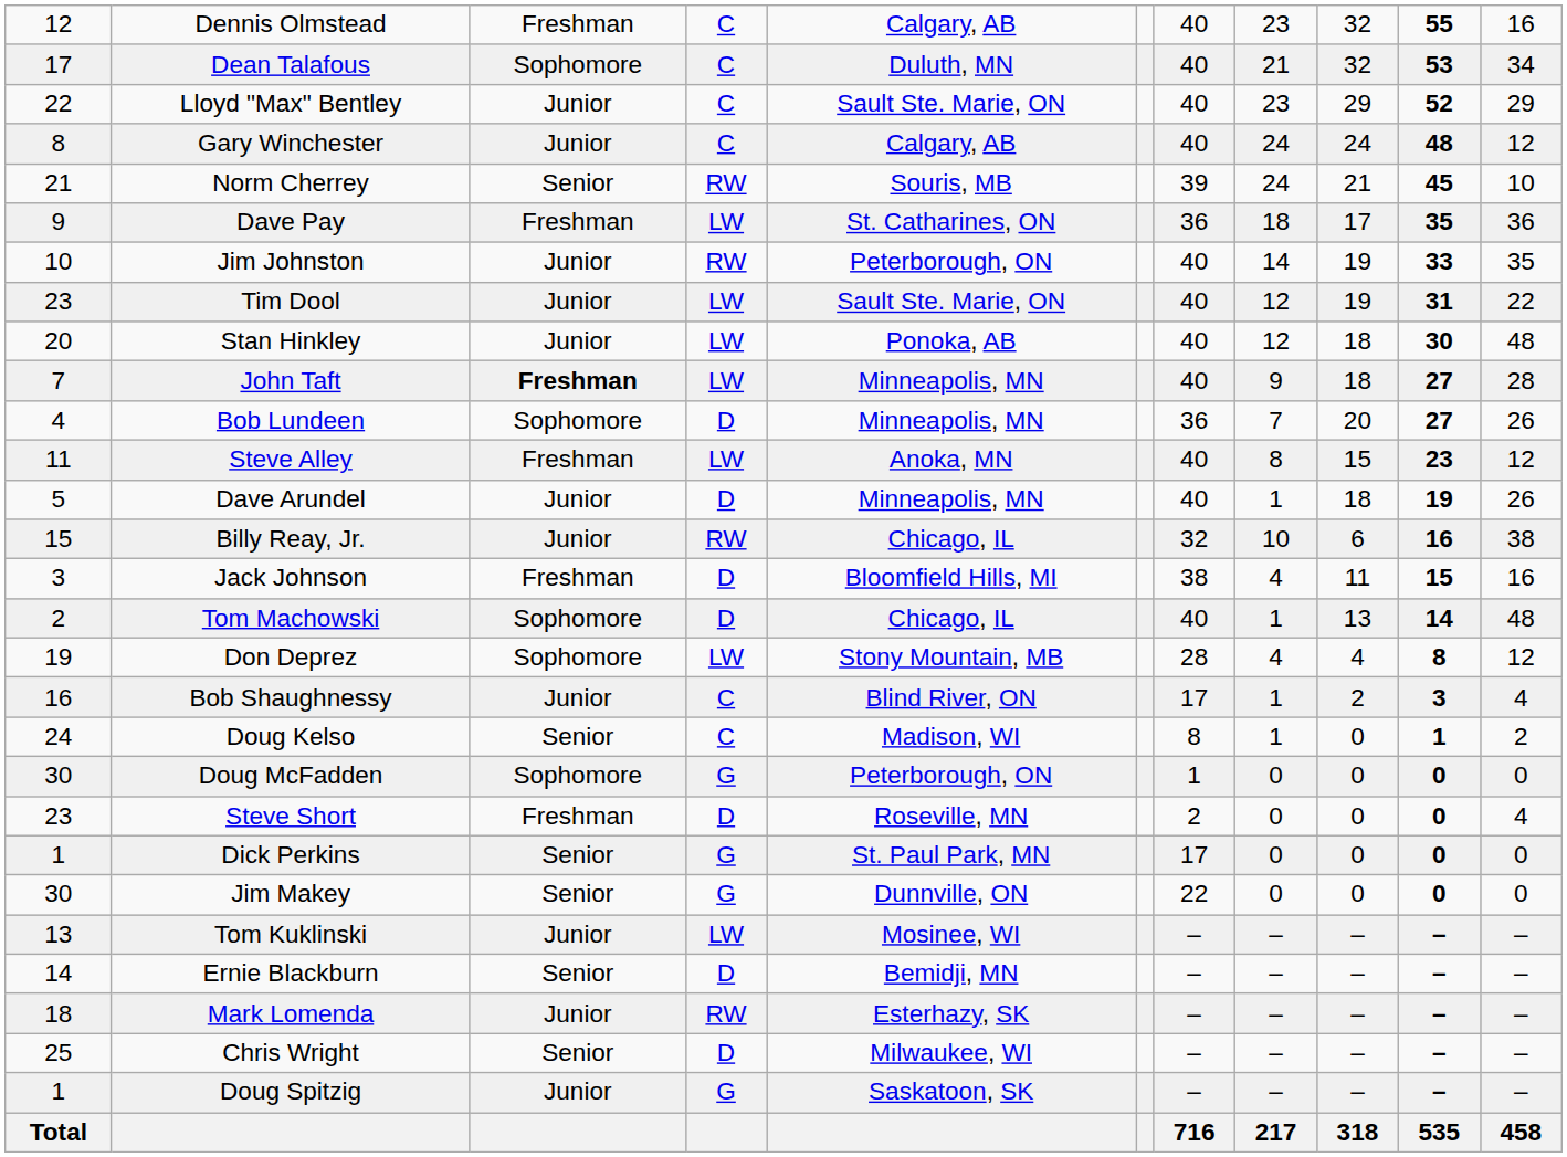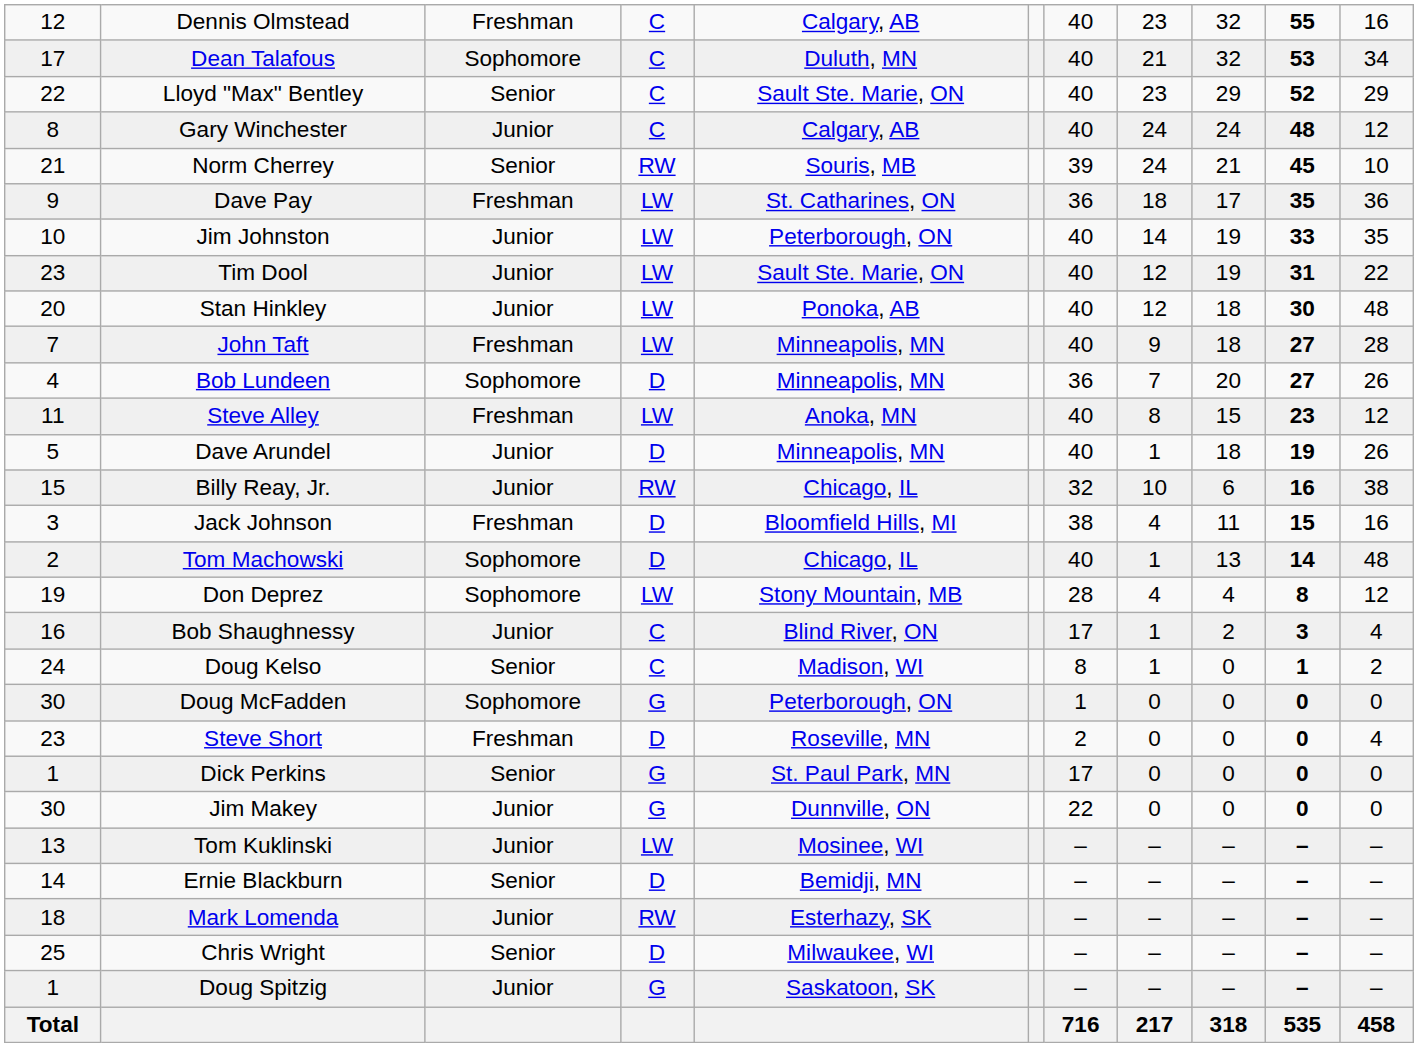Lloyd "Max" Bentley | column 3: Junior -> Senior
Jim Johnston | column 4: RW -> LW
John Taft | column 3: bold -> normal
Jim Makey | column 3: Senior -> Junior
